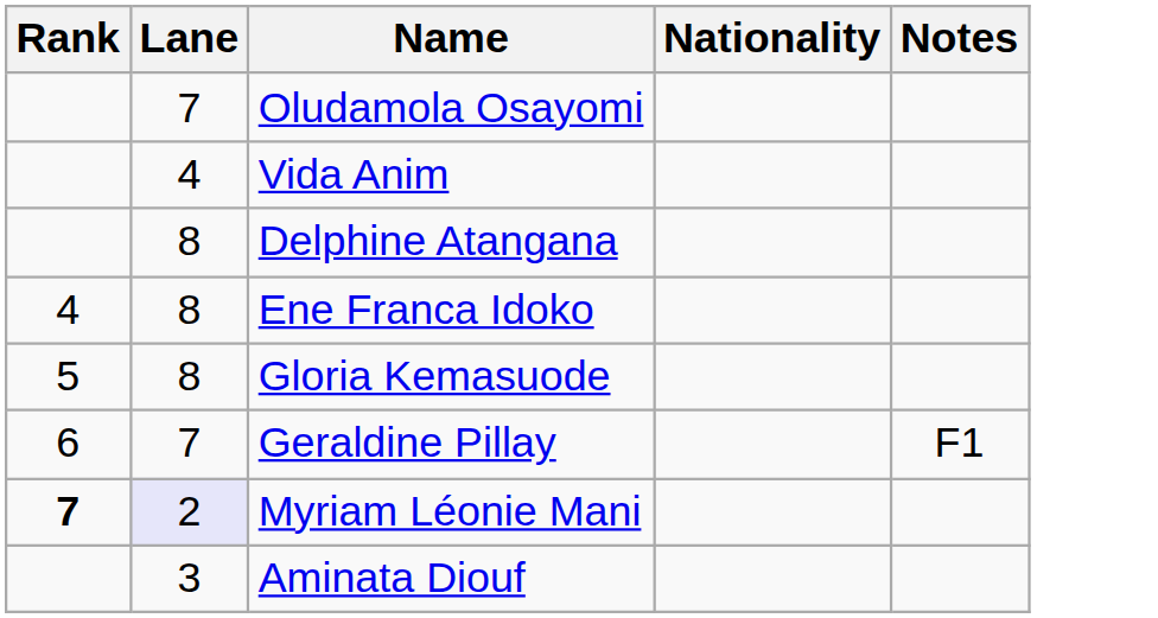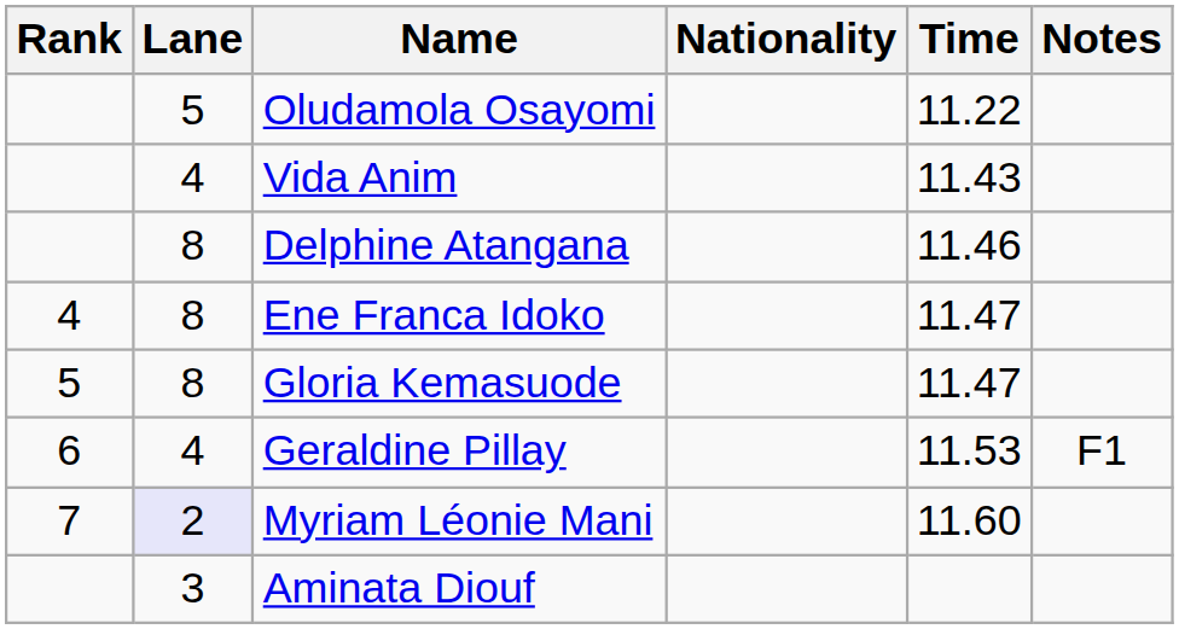+ column: Time | 11.22 | 11.43 | 11.46 | 11.47 | 11.47 | 11.53 | 11.60
Oludamola Osayomi | Lane: 7 -> 5
Geraldine Pillay | Lane: 7 -> 4
Myriam Léonie Mani | Rank: bold -> normal
